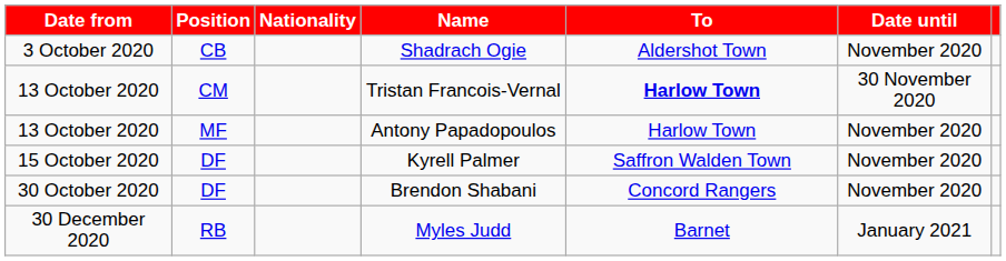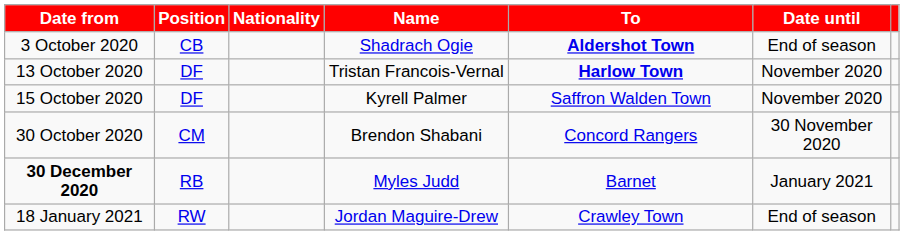Shadrach Ogie | To: normal -> bold
Shadrach Ogie | Date until: November 2020 -> End of season
Tristan Francois-Vernal | Position: CM -> DF
Tristan Francois-Vernal | Date until: 30 November 2020 -> November 2020
- row: 13 October 2020 | MF | Antony Papadopoulos | Harlow Town | November 2020
Brendon Shabani | Position: DF -> CM
Brendon Shabani | Date until: November 2020 -> 30 November 2020
Myles Judd | Date from: normal -> bold
+ row: 18 January 2021 | RW | Jordan Maguire-Drew | Crawley Town | End of season
